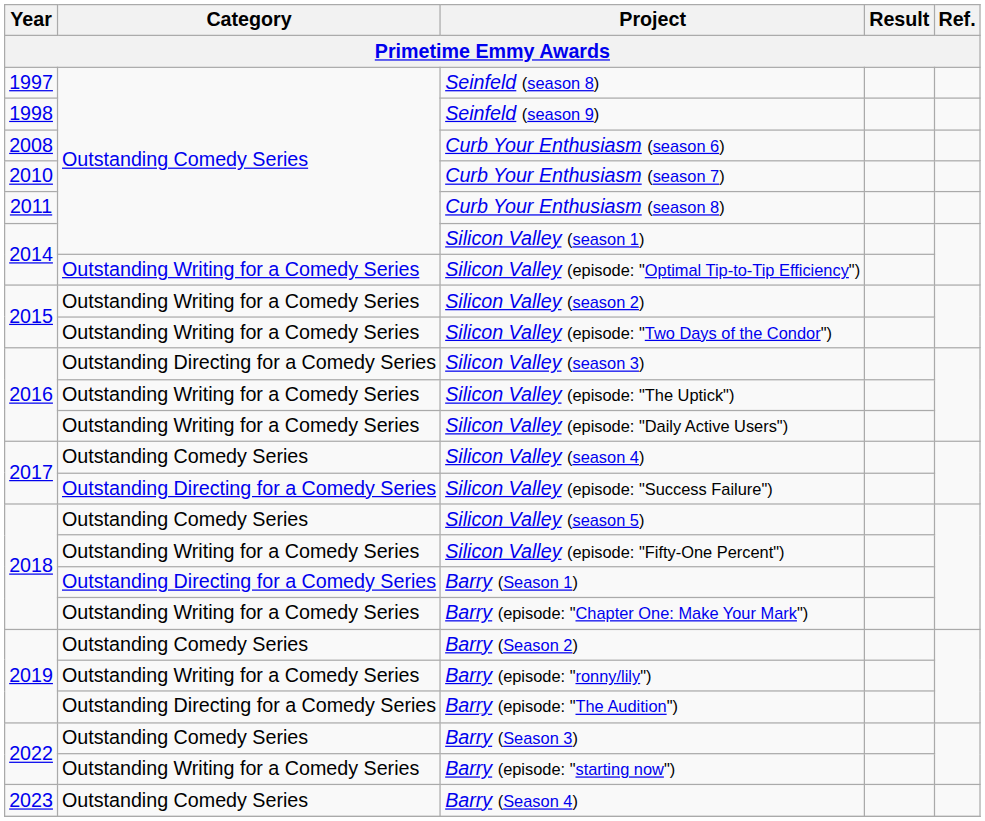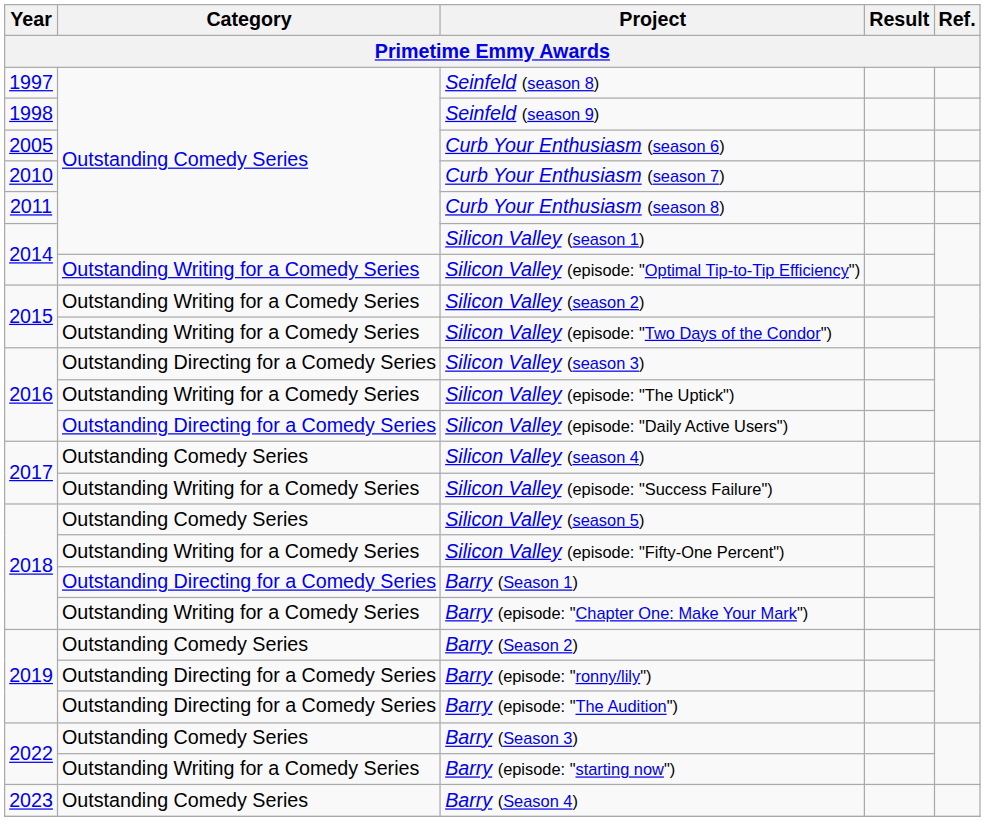Curb Your Enthusiasm (season 6) | Year: 2008 -> 2005
Silicon Valley (episode: "Daily Active Users") | Category: Outstanding Writing for a Comedy Series -> Outstanding Directing for a Comedy Series
Silicon Valley (episode: "Success Failure") | Category: Outstanding Directing for a Comedy Series -> Outstanding Writing for a Comedy Series
Barry (episode: "ronny/lily") | Category: Outstanding Writing for a Comedy Series -> Outstanding Directing for a Comedy Series
